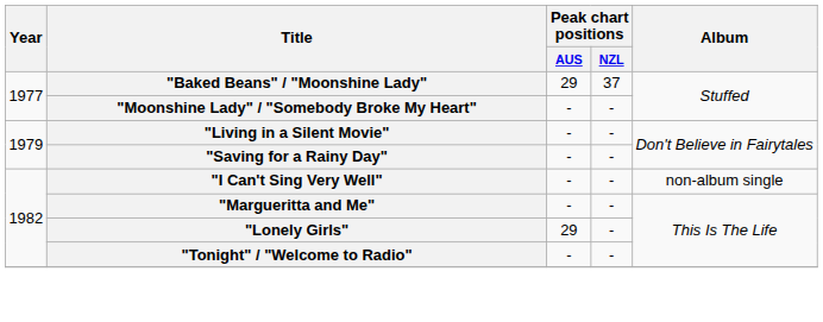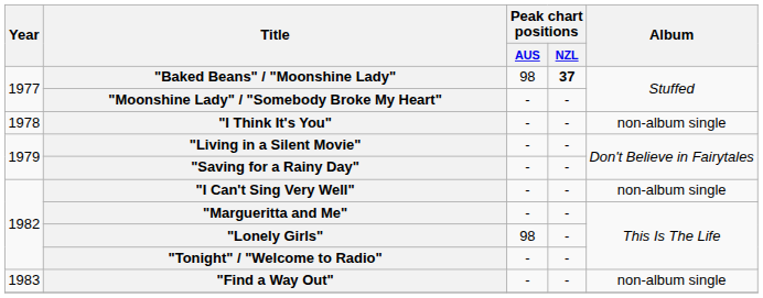"Baked Beans" / "Moonshine Lady" | Peak chart positions / AUS: 29 -> 98
"Baked Beans" / "Moonshine Lady" | Peak chart positions / NZL: normal -> bold
+ row: 1978 | "I Think It's You" | - | - | non-album single
"Lonely Girls" | Peak chart positions / AUS: 29 -> 98
+ row: 1983 | "Find a Way Out" | - | - | non-album single
